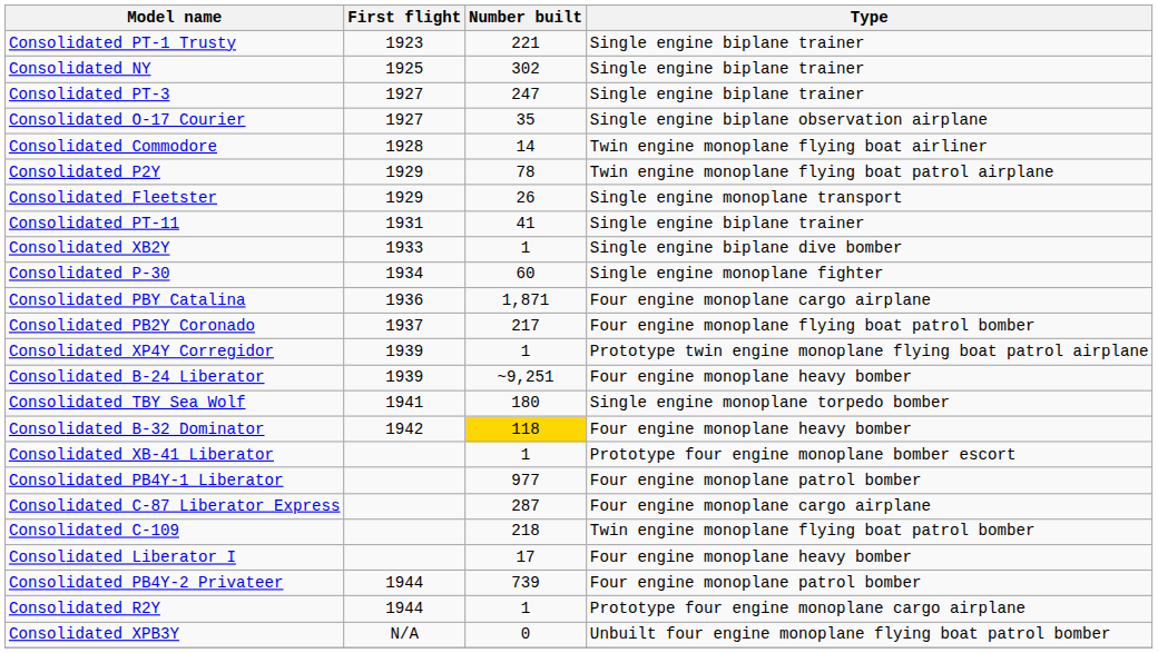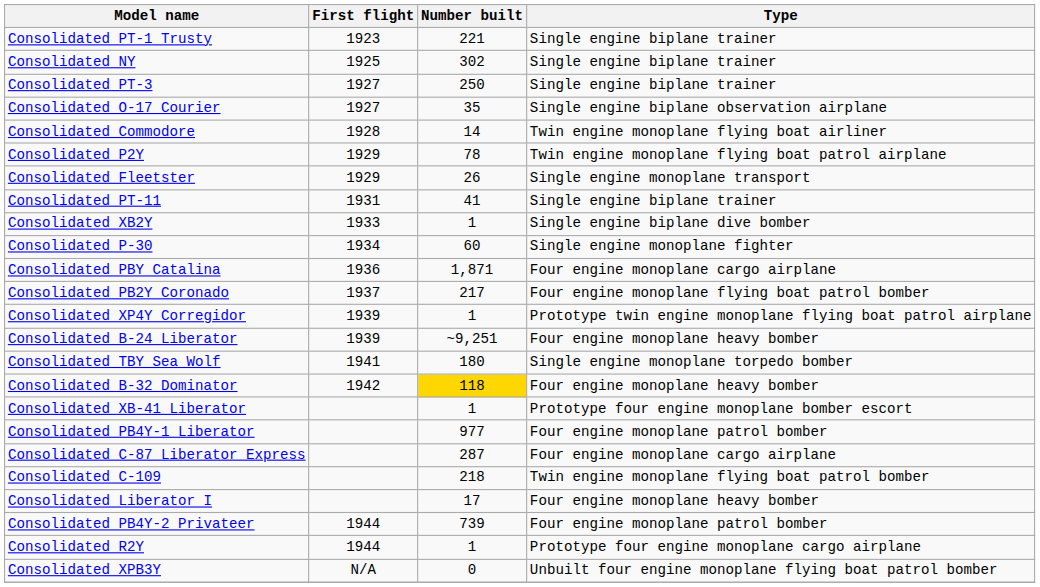Consolidated PT-3 | Number built: 247 -> 250
